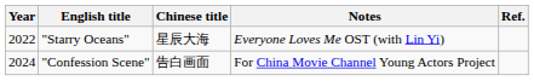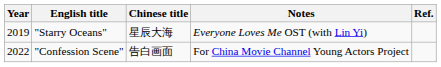"Starry Oceans" | Year: 2022 -> 2019
"Confession Scene" | Year: 2024 -> 2022
